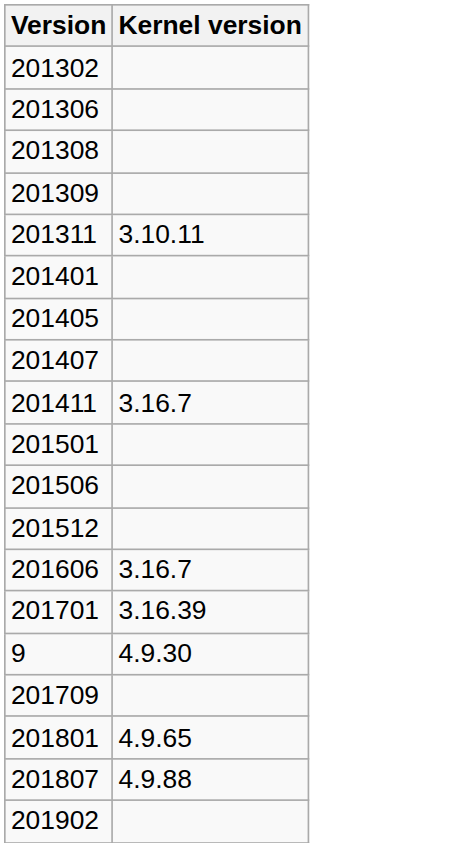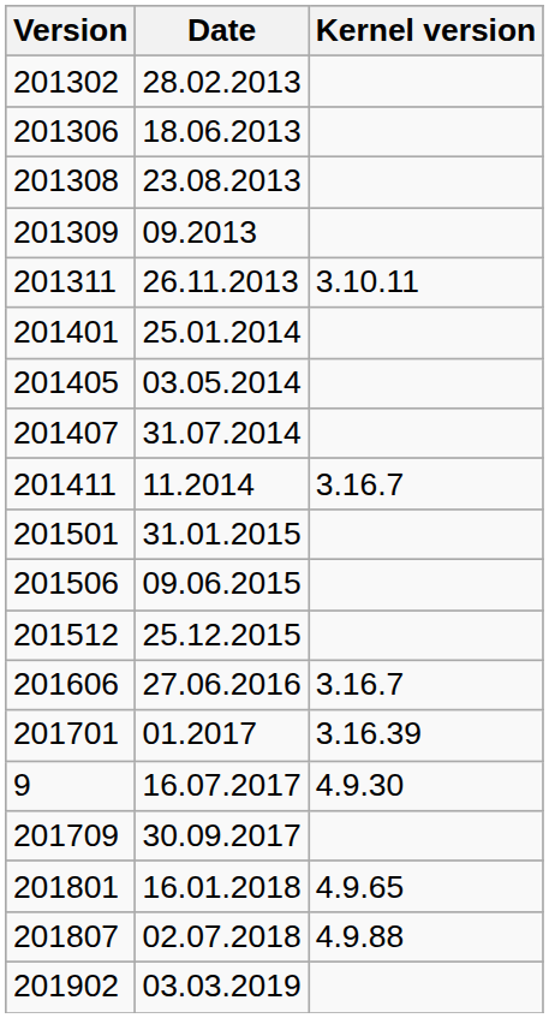+ column: Date | 28.02.2013 | 18.06.2013 | 23.08.2013 | 09.2013 | 26.11.2013 | 25.01.2014 | 03.05.2014 | 31.07.2014 | 11.2014 | 31.01.2015 | 09.06.2015 | 25.12.2015 | 27.06.2016 | 01.2017 | 16.07.2017 | 30.09.2017 | 16.01.2018 | 02.07.2018 | 03.03.2019
